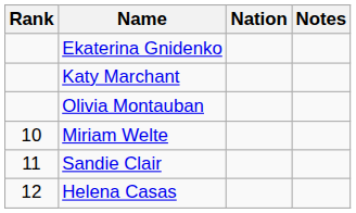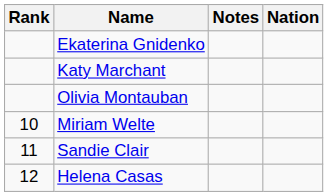columns swapped: Nation <-> Notes
